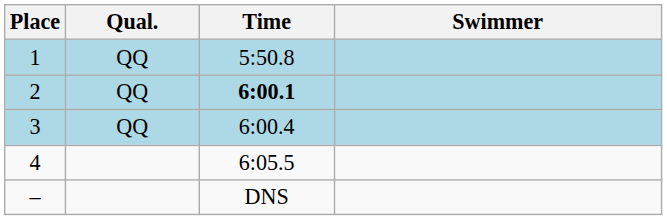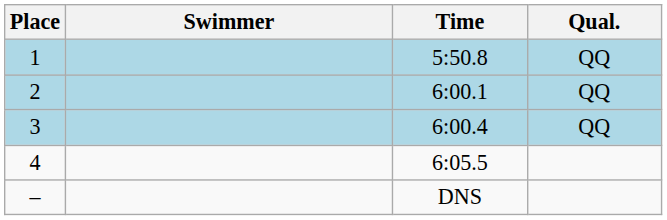columns swapped: Swimmer <-> Qual.
2 | Time: bold -> normal
